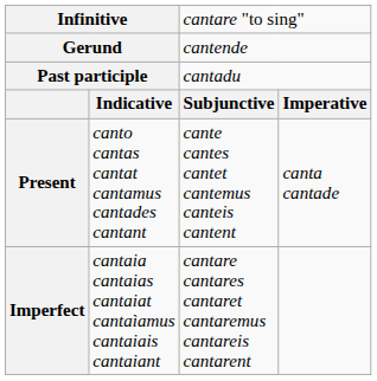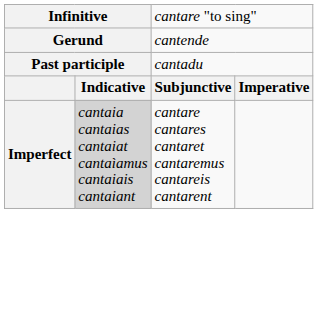- row: Present | canto cantas cantat cantamus cantades cantant | cante cantes cantet cantemus canteis cantent | canta cantade
Imperfect | column 2: no background -> lightgrey background
